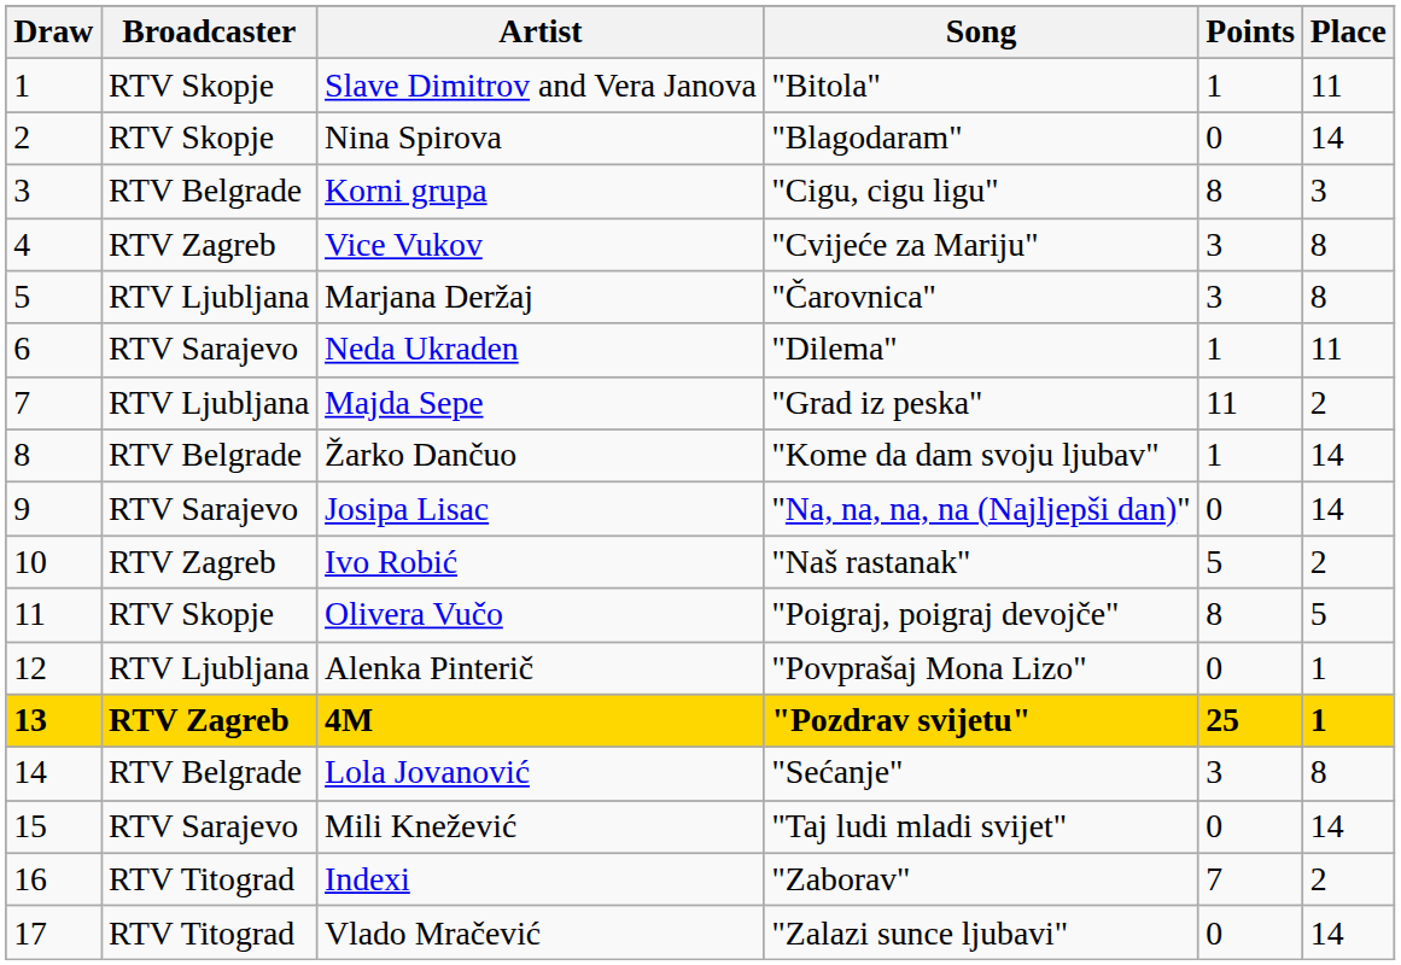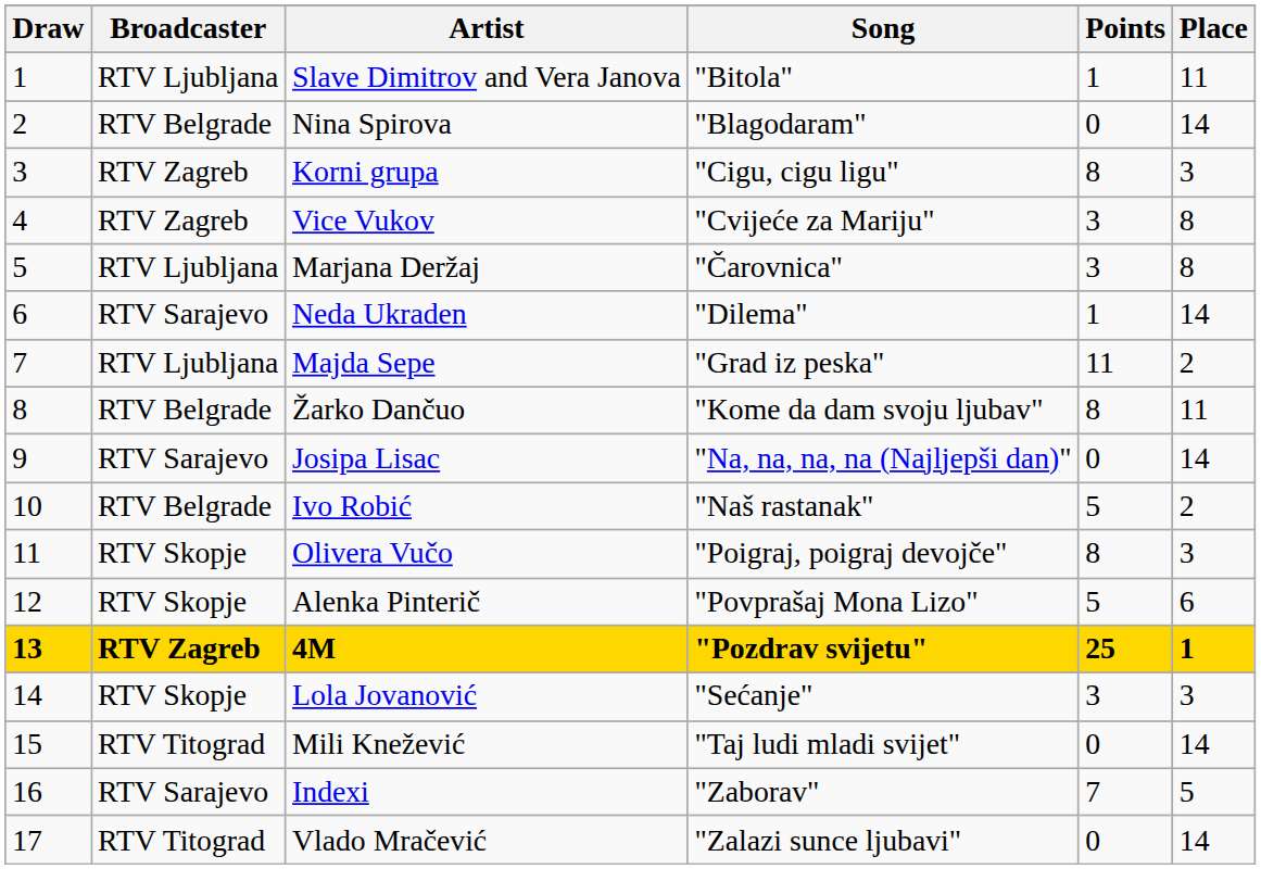Slave Dimitrov and Vera Janova | Broadcaster: RTV Skopje -> RTV Ljubljana
Nina Spirova | Broadcaster: RTV Skopje -> RTV Belgrade
Korni grupa | Broadcaster: RTV Belgrade -> RTV Zagreb
Neda Ukraden | Place: 11 -> 14
Žarko Dančuo | Points: 1 -> 8
Žarko Dančuo | Place: 14 -> 11
Ivo Robić | Broadcaster: RTV Zagreb -> RTV Belgrade
Olivera Vučo | Place: 5 -> 3
Alenka Pinterič | Broadcaster: RTV Ljubljana -> RTV Skopje
Alenka Pinterič | Points: 0 -> 5
Alenka Pinterič | Place: 1 -> 6
Lola Jovanović | Broadcaster: RTV Belgrade -> RTV Skopje
Lola Jovanović | Place: 8 -> 3
Mili Knežević | Broadcaster: RTV Sarajevo -> RTV Titograd
Indexi | Broadcaster: RTV Titograd -> RTV Sarajevo
Indexi | Place: 2 -> 5
